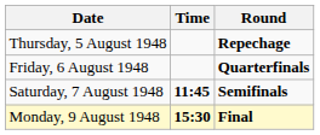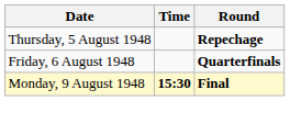- row: Saturday, 7 August 1948 | 11:45 | Semifinals
